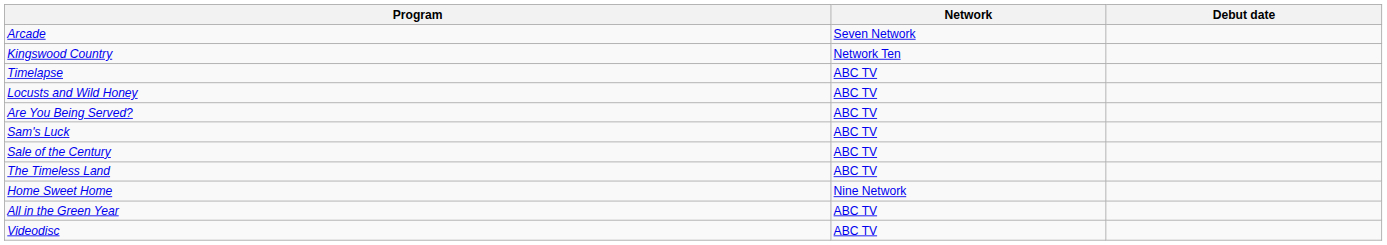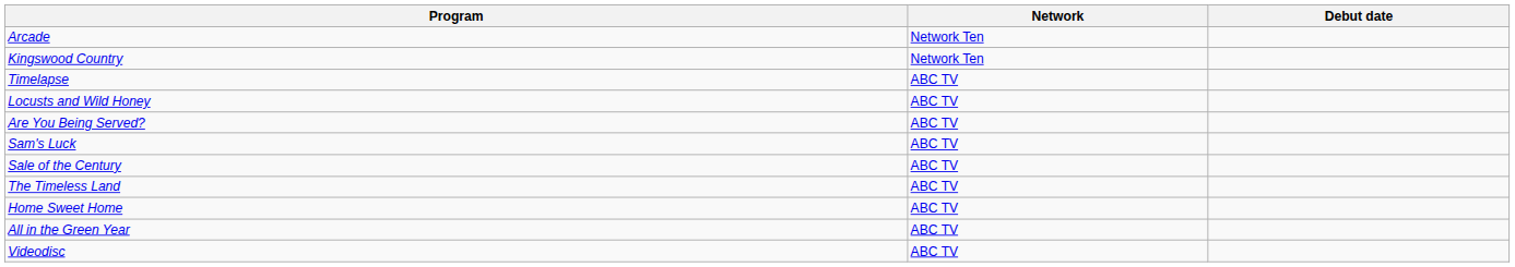Arcade | Network: Seven Network -> Network Ten
Home Sweet Home | Network: Nine Network -> ABC TV
